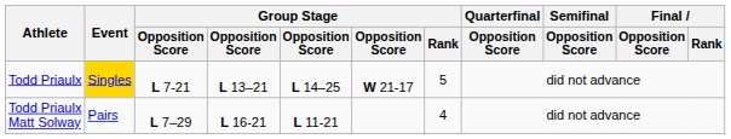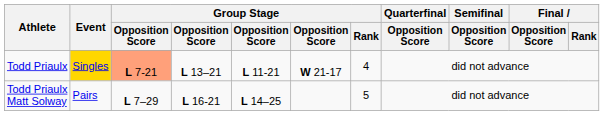Todd Priaulx | column 3: no background -> lightsalmon background
Todd Priaulx | column 5: L 14–25 -> L 11-21
Todd Priaulx | Group Stage / Rank: 5 -> 4
Todd Priaulx Matt Solway | column 5: L 11-21 -> L 14–25
Todd Priaulx Matt Solway | Group Stage / Rank: 4 -> 5
